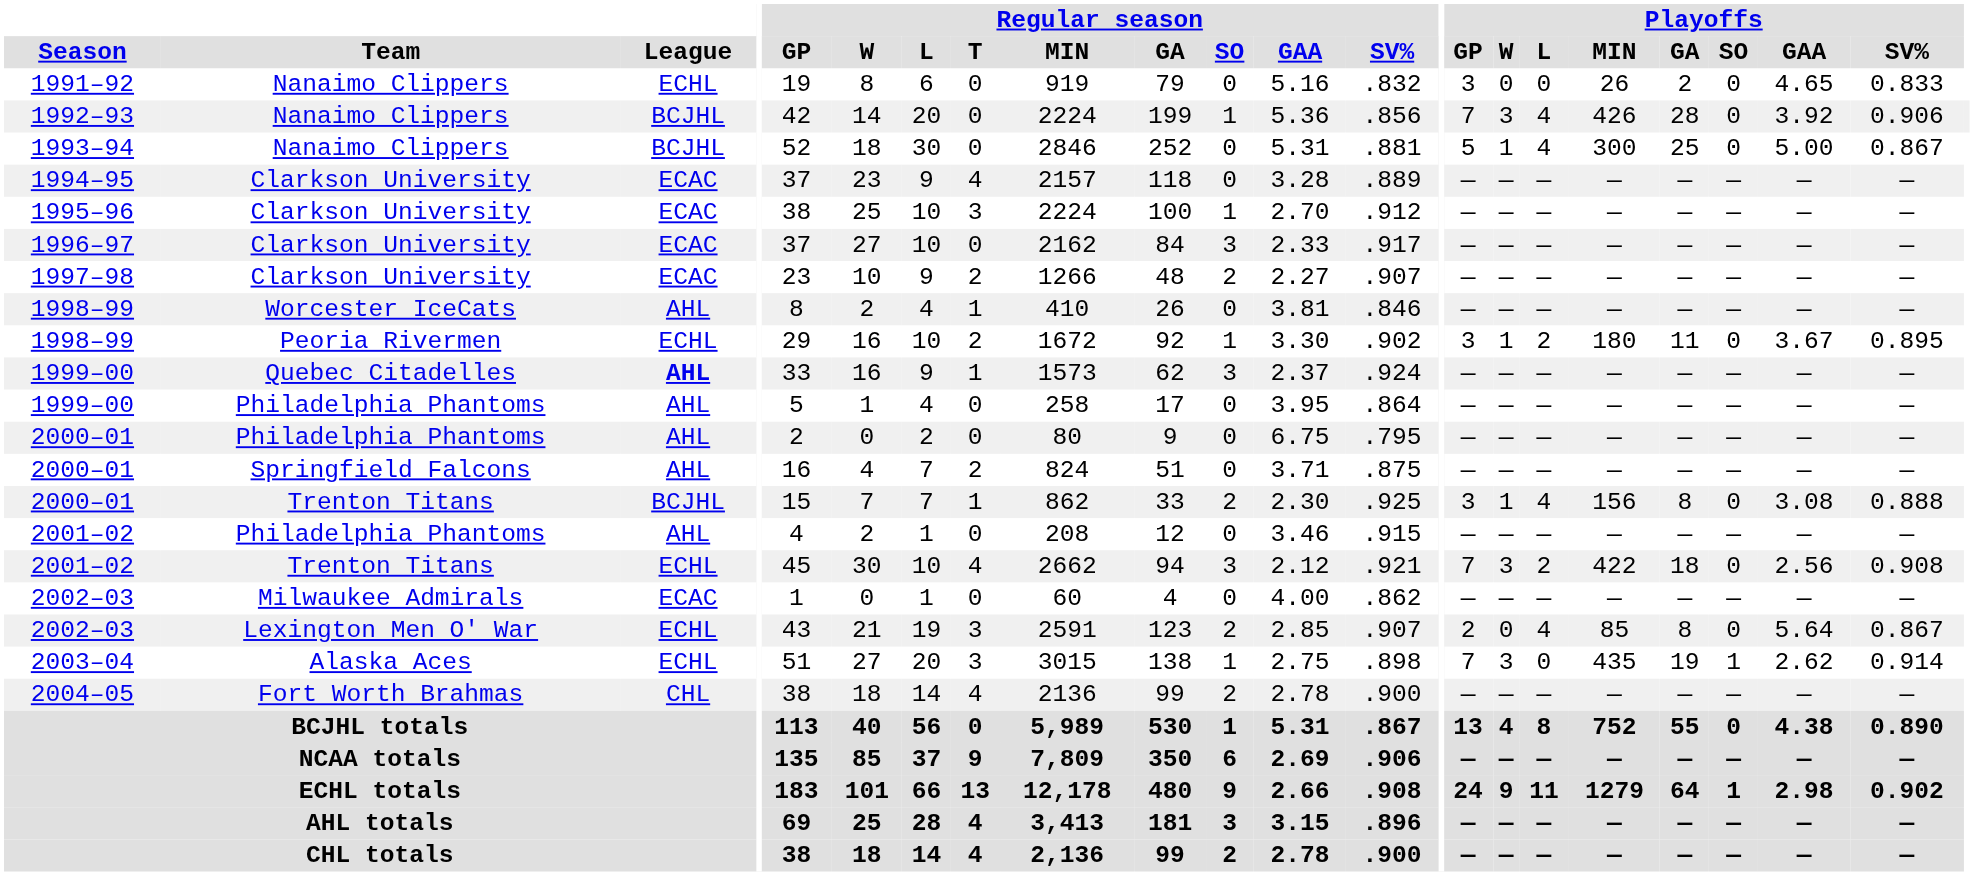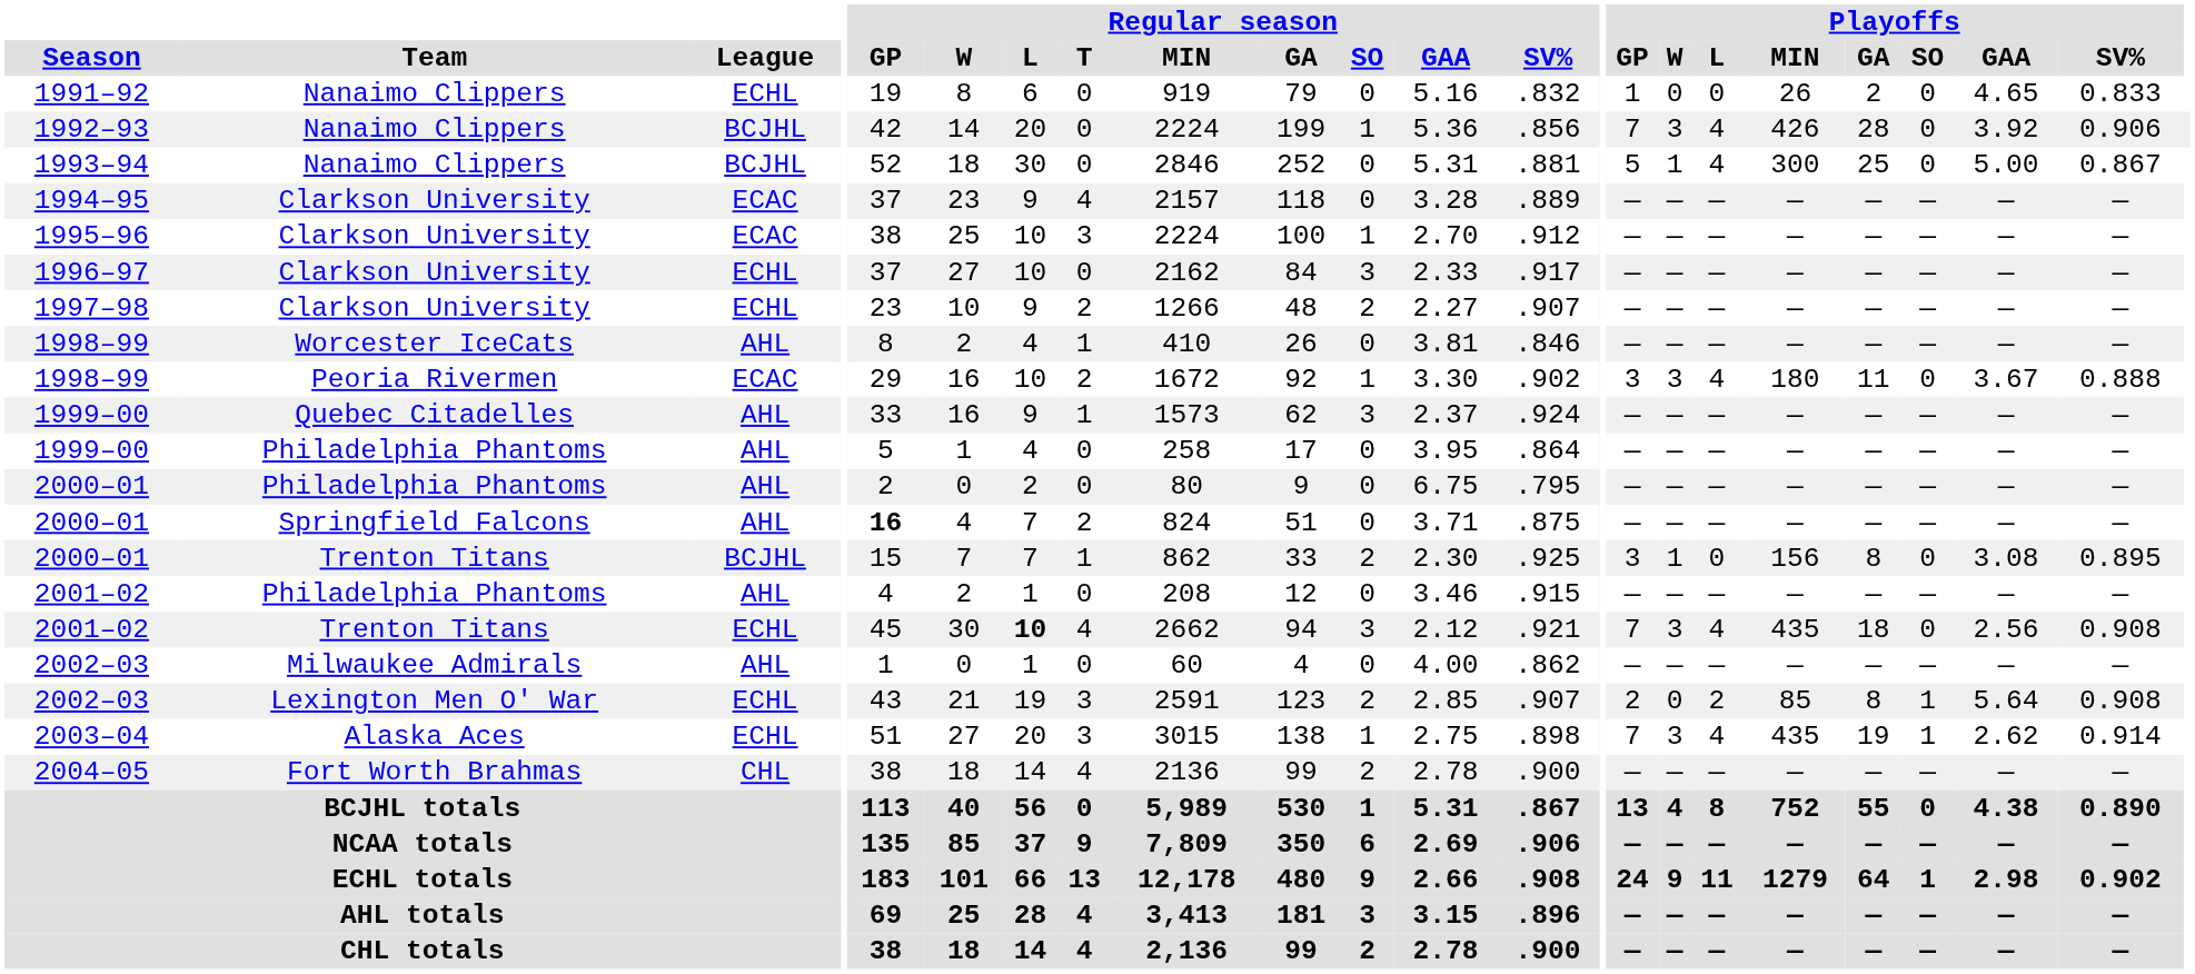1991–92 | Playoffs / GP: 3 -> 1
1996–97 | League: ECAC -> ECHL
1997–98 | League: ECAC -> ECHL
1998–99 / Peoria Rivermen | League: ECHL -> ECAC
1998–99 / Peoria Rivermen | Playoffs / W: 1 -> 3
1998–99 / Peoria Rivermen | Playoffs / L: 2 -> 4
1998–99 / Peoria Rivermen | Playoffs / SV%: 0.895 -> 0.888
1999–00 / Quebec Citadelles | League: bold -> normal
2000–01 / Springfield Falcons | Regular season / GP: normal -> bold
2000–01 / Trenton Titans | Playoffs / L: 4 -> 0
2000–01 / Trenton Titans | Playoffs / SV%: 0.888 -> 0.895
2001–02 / Trenton Titans | Regular season / L: normal -> bold
2001–02 / Trenton Titans | Playoffs / L: 2 -> 4
2001–02 / Trenton Titans | Playoffs / MIN: 422 -> 435
2002–03 / Milwaukee Admirals | League: ECAC -> AHL
2002–03 / Lexington Men O' War | Playoffs / L: 4 -> 2
2002–03 / Lexington Men O' War | Playoffs / SO: 0 -> 1
2002–03 / Lexington Men O' War | Playoffs / SV%: 0.867 -> 0.908
2003–04 | Playoffs / L: 0 -> 4
